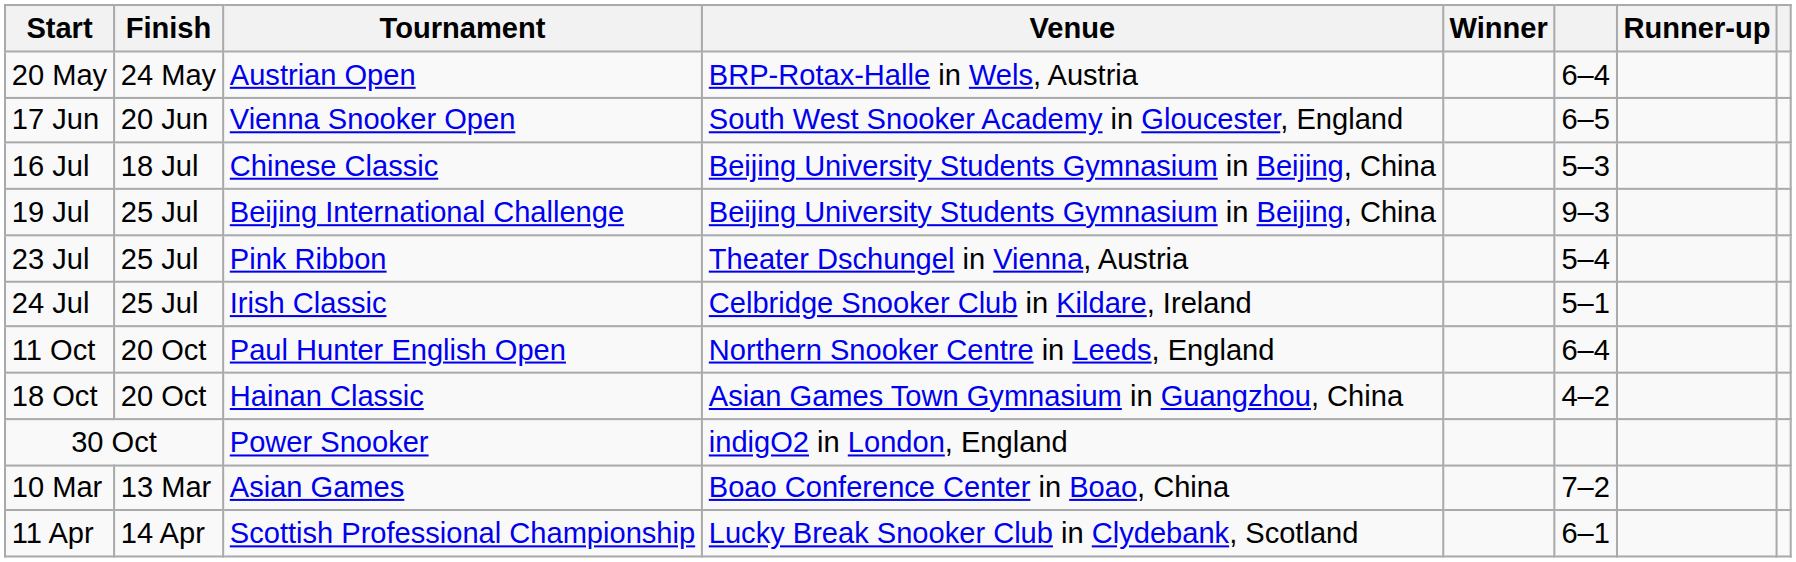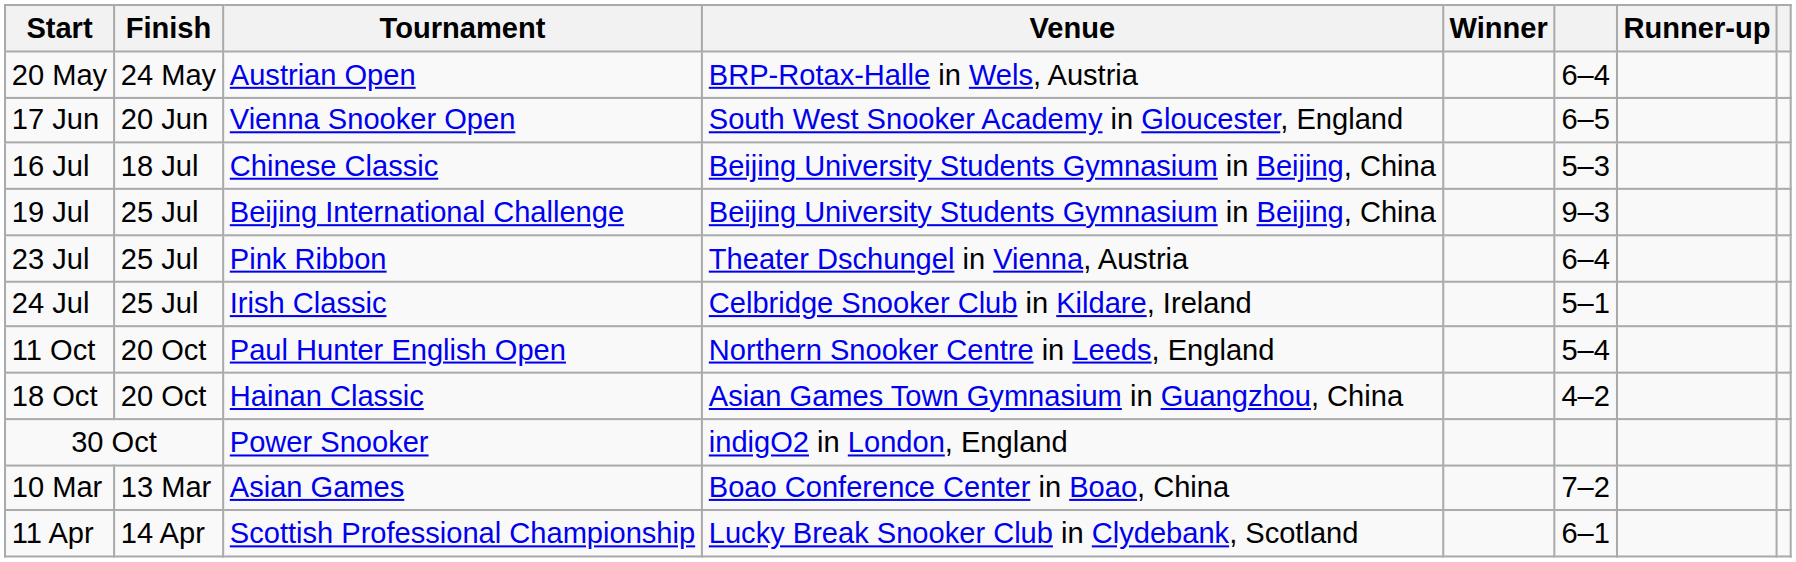23 Jul | column 6: 5–4 -> 6–4
11 Oct | column 6: 6–4 -> 5–4
